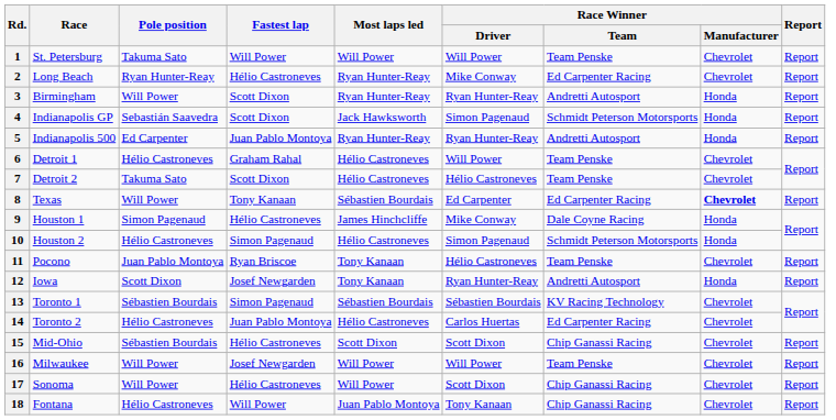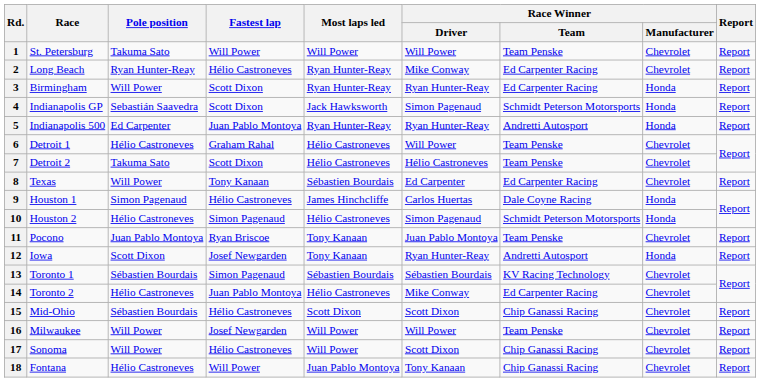3 | Race Winner / Team: Andretti Autosport -> Ed Carpenter Racing
8 | Race Winner / Manufacturer: bold -> normal
9 | Race Winner / Driver: Mike Conway -> Carlos Huertas
11 | Race Winner / Driver: Hélio Castroneves -> Juan Pablo Montoya
14 | Race Winner / Driver: Carlos Huertas -> Mike Conway
